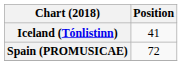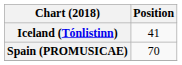Spain (PROMUSICAE) | Position: 72 -> 70
